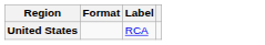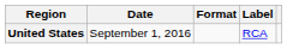+ column: Date | September 1, 2016
